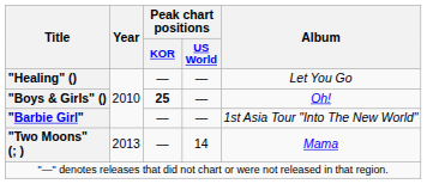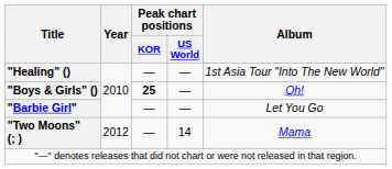"Healing" () | Album: Let You Go -> 1st Asia Tour "Into The New World"
"Barbie Girl" | Album: 1st Asia Tour "Into The New World" -> Let You Go
"Two Moons" (; ) | Year: 2013 -> 2012
